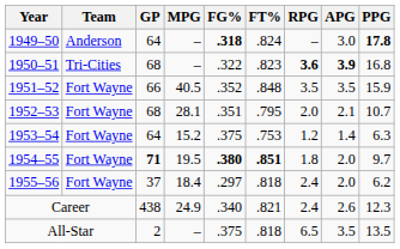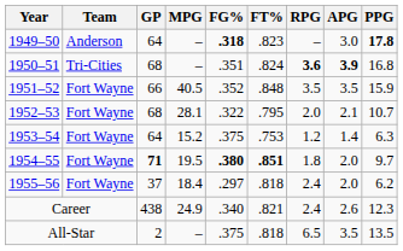1949–50 | FT%: .824 -> .823
1950–51 | FG%: .322 -> .351
1950–51 | FT%: .823 -> .824
1952–53 | FG%: .351 -> .322
